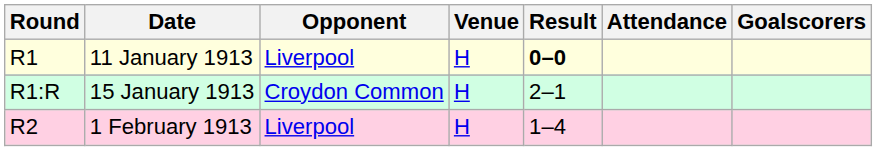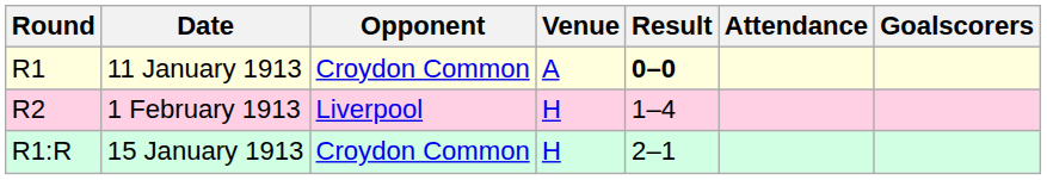11 January 1913 | Opponent: Liverpool -> Croydon Common
11 January 1913 | Venue: H -> A
rows swapped: 15 January 1913 <-> 1 February 1913
